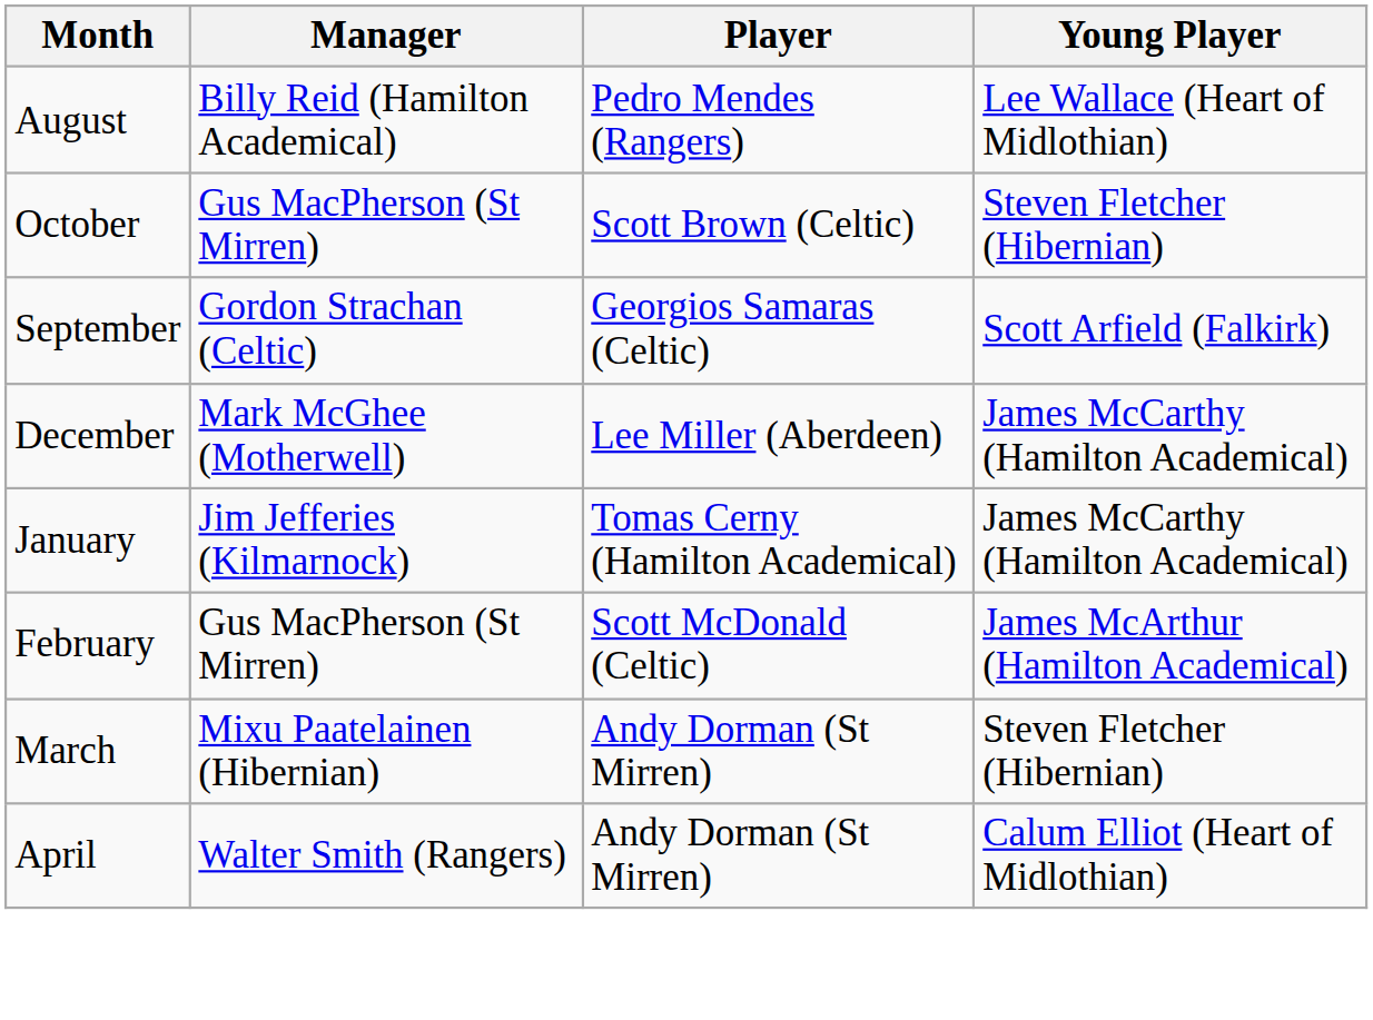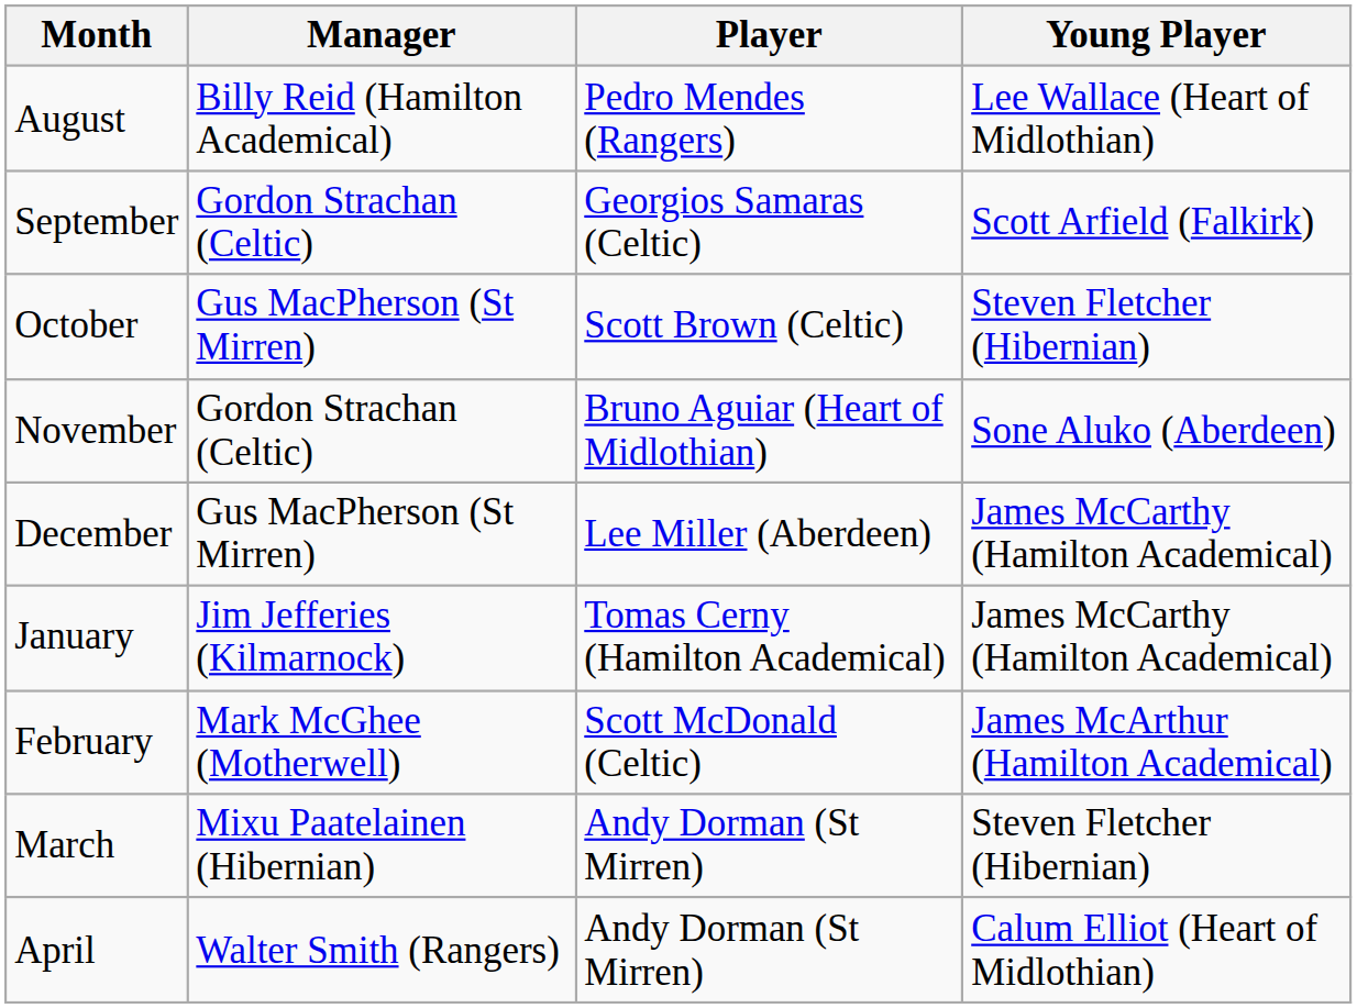rows swapped: September <-> October
+ row: November | Gordon Strachan (Celtic) | Bruno Aguiar (Heart of Midlothian) | Sone Aluko (Aberdeen)
December | Manager: Mark McGhee (Motherwell) -> Gus MacPherson (St Mirren)
February | Manager: Gus MacPherson (St Mirren) -> Mark McGhee (Motherwell)
